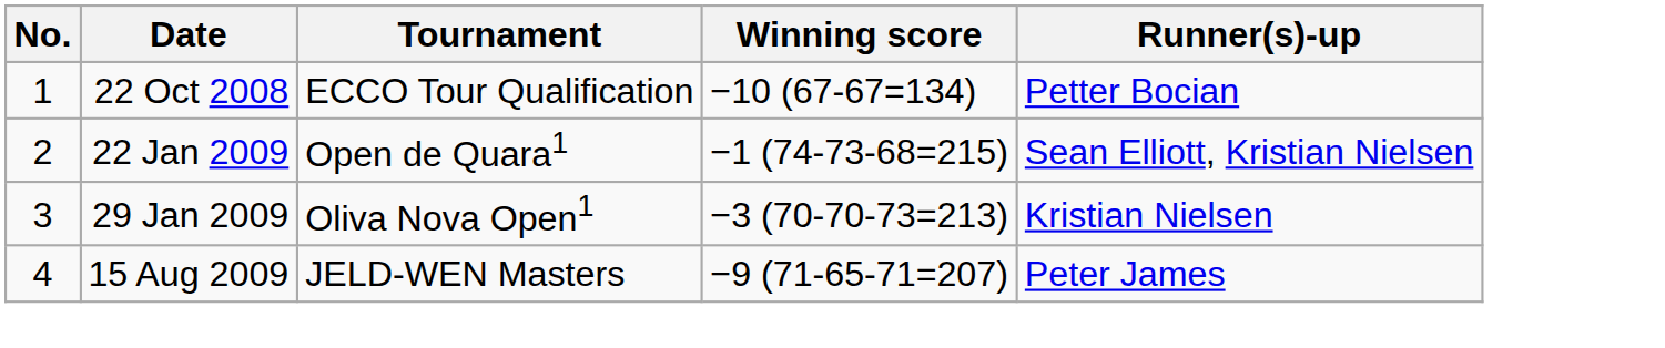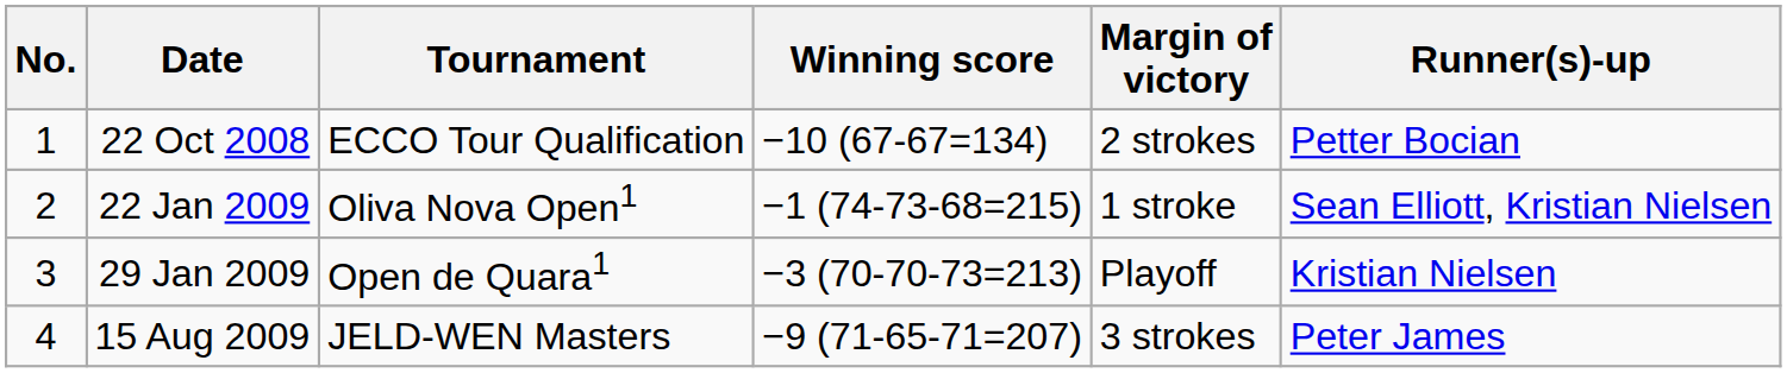+ column: Margin of victory | 2 strokes | 1 stroke | Playoff | 3 strokes
22 Jan 2009 | Tournament: Open de Quara1 -> Oliva Nova Open1
29 Jan 2009 | Tournament: Oliva Nova Open1 -> Open de Quara1
